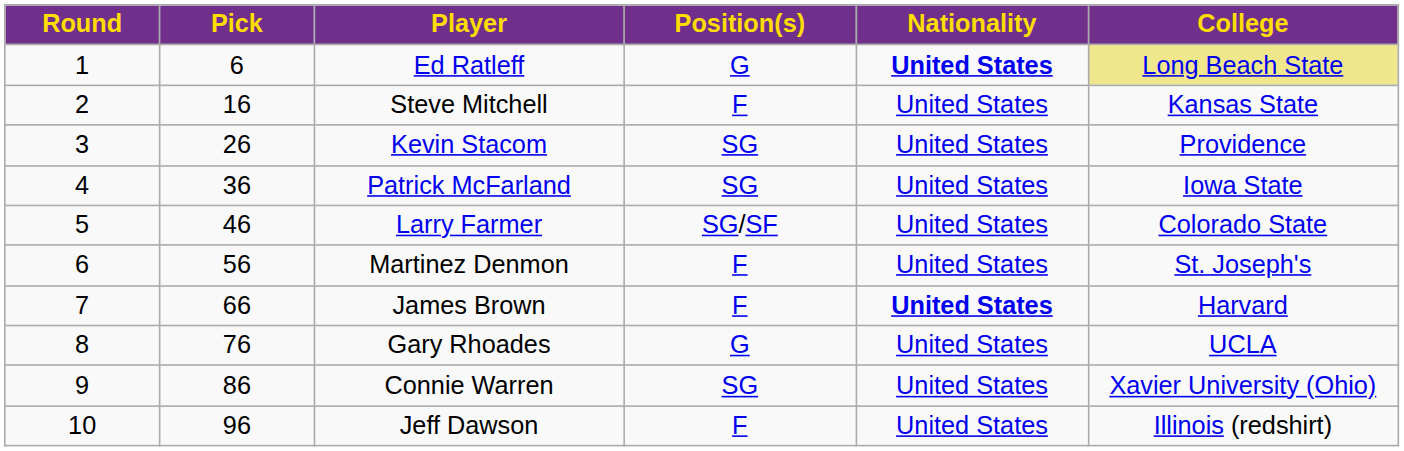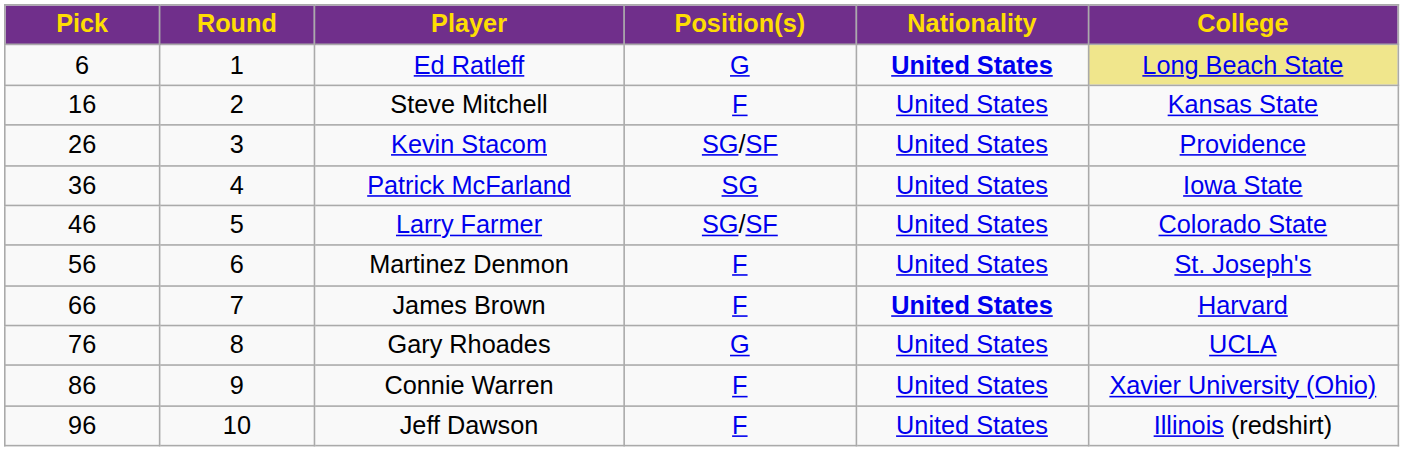columns swapped: Round <-> Pick
Kevin Stacom | Position(s): SG -> SG/SF
Connie Warren | Position(s): SG -> F
